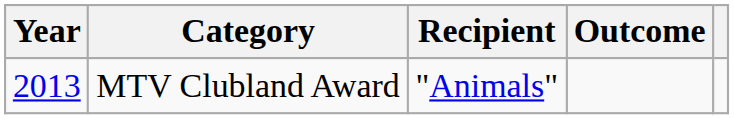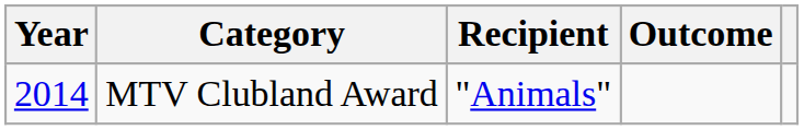MTV Clubland Award | Year: 2013 -> 2014
